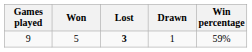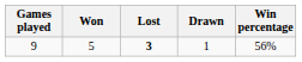9 | Win percentage: 59% -> 56%
